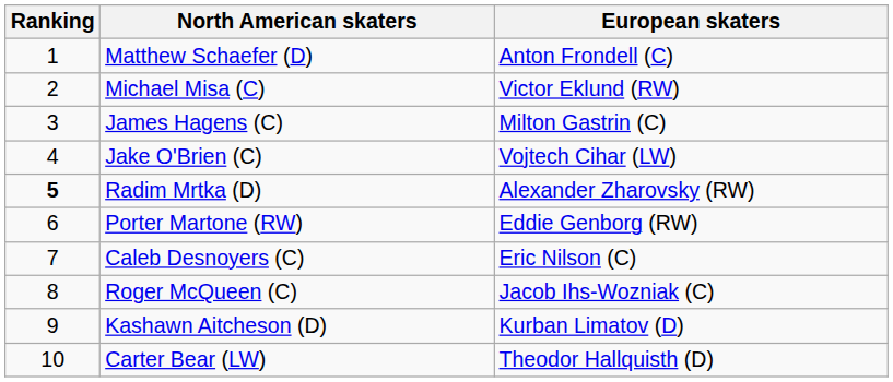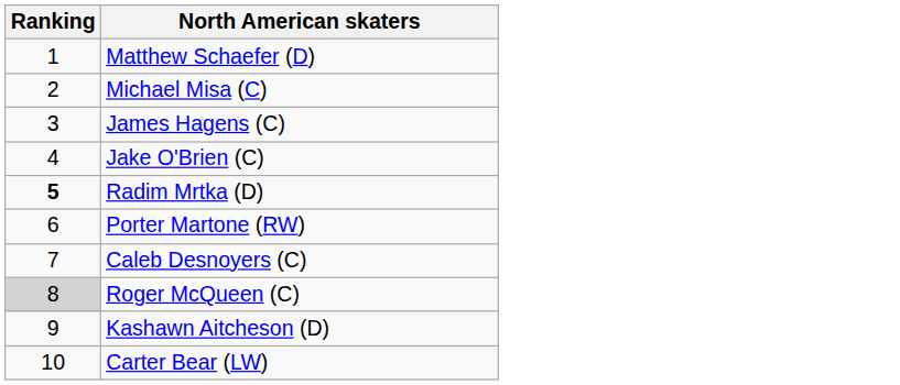- column: European skaters | Anton Frondell (C) | Victor Eklund (RW) | Milton Gastrin (C) | Vojtech Cihar (LW) | Alexander Zharovsky (RW) | Eddie Genborg (RW) | Eric Nilson (C) | Jacob Ihs-Wozniak (C) | Kurban Limatov (D) | Theodor Hallquisth (D)
Roger McQueen (C) | Ranking: no background -> lightgrey background
